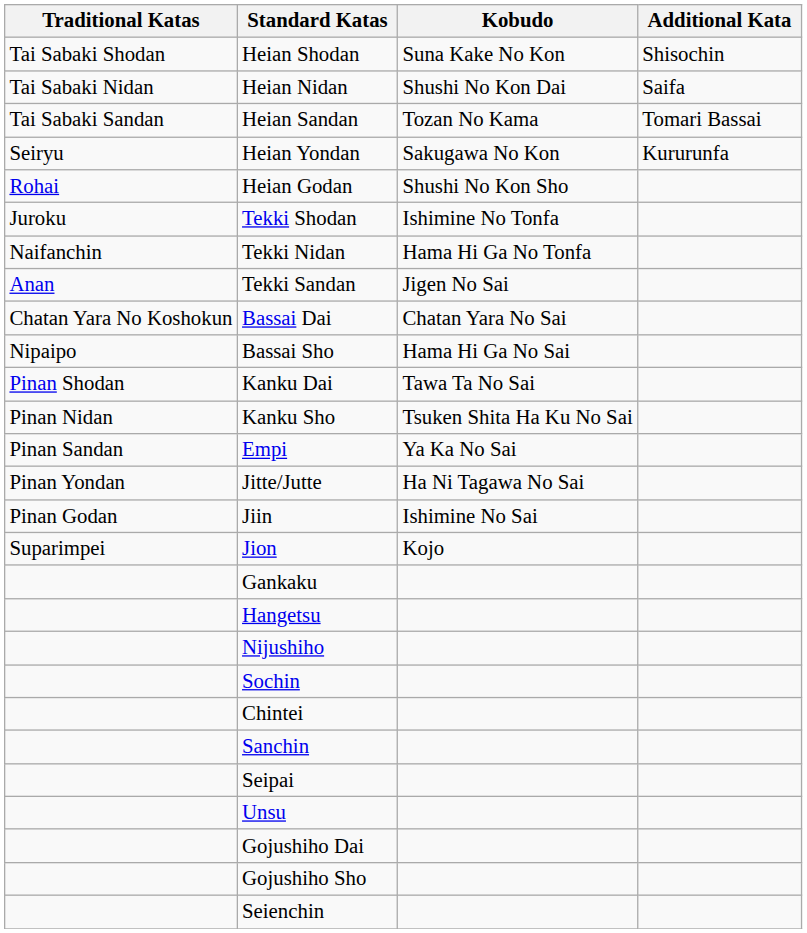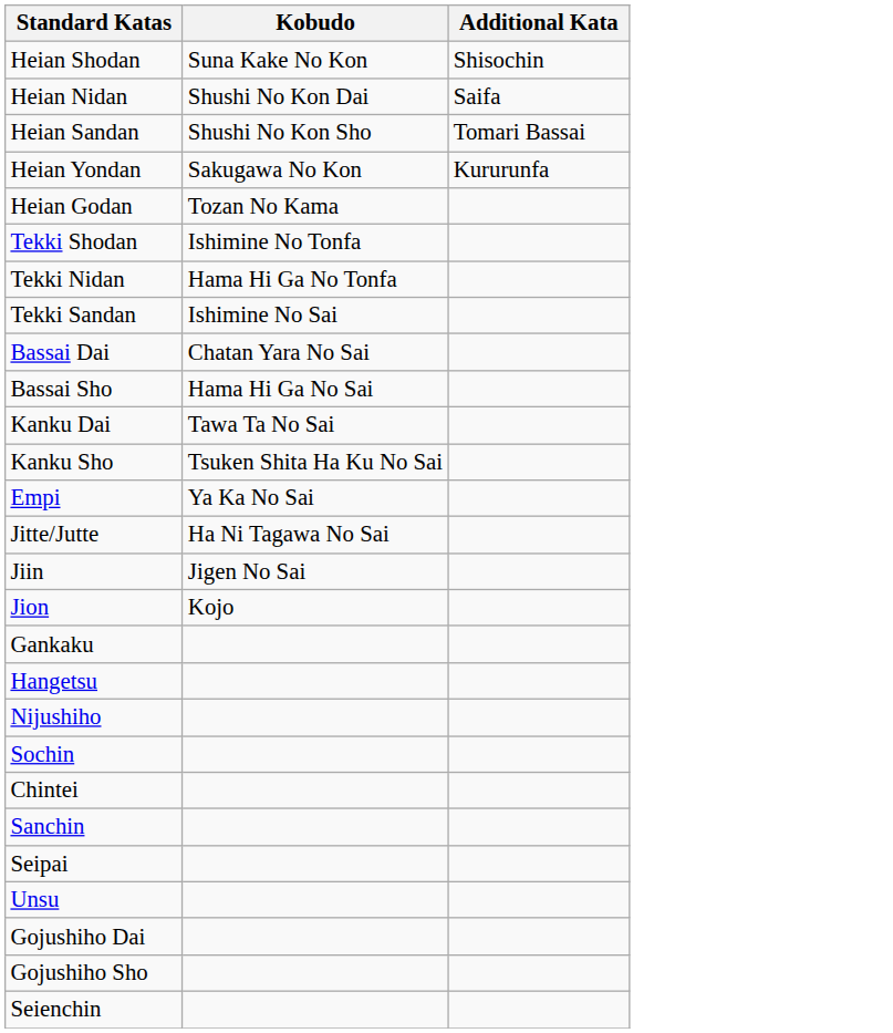- column: Traditional Katas | Tai Sabaki Shodan | Tai Sabaki Nidan | Tai Sabaki Sandan | Seiryu | Rohai | Juroku | Naifanchin | Anan | Chatan Yara No Koshokun | Nipaipo | Pinan Shodan | Pinan Nidan | Pinan Sandan | Pinan Yondan | Pinan Godan | Suparimpei
Heian Sandan | Kobudo: Tozan No Kama -> Shushi No Kon Sho
Heian Godan | Kobudo: Shushi No Kon Sho -> Tozan No Kama
Tekki Sandan | Kobudo: Jigen No Sai -> Ishimine No Sai
Jiin | Kobudo: Ishimine No Sai -> Jigen No Sai
